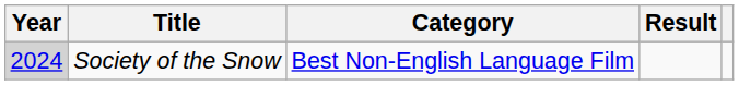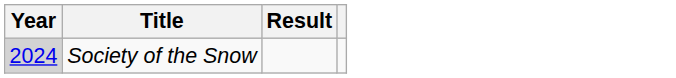- column: Category | Best Non-English Language Film
